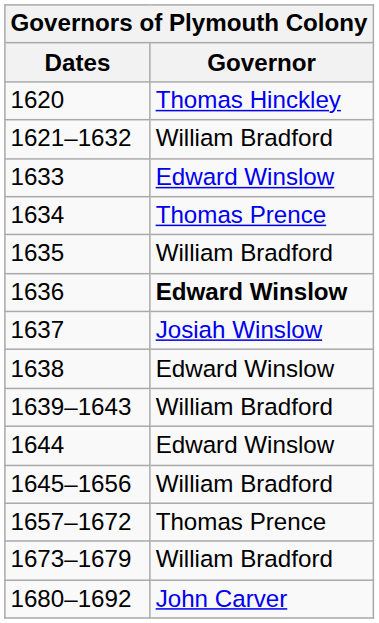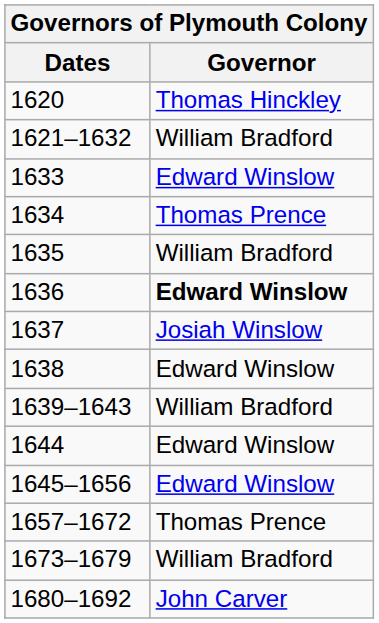1645–1656 | Governor: William Bradford -> Edward Winslow
